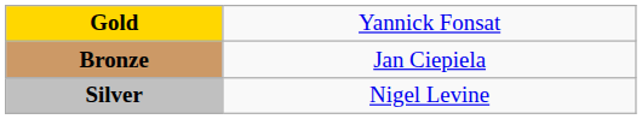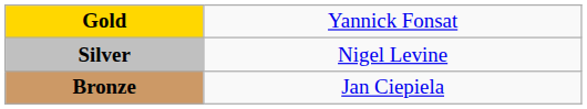rows swapped: Silver <-> Bronze
